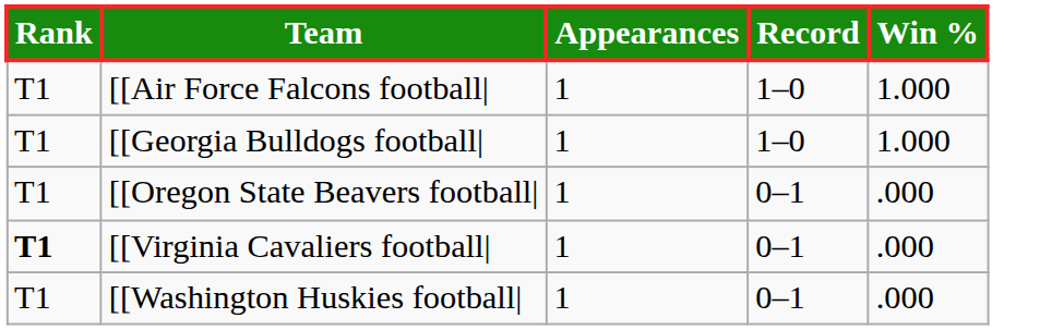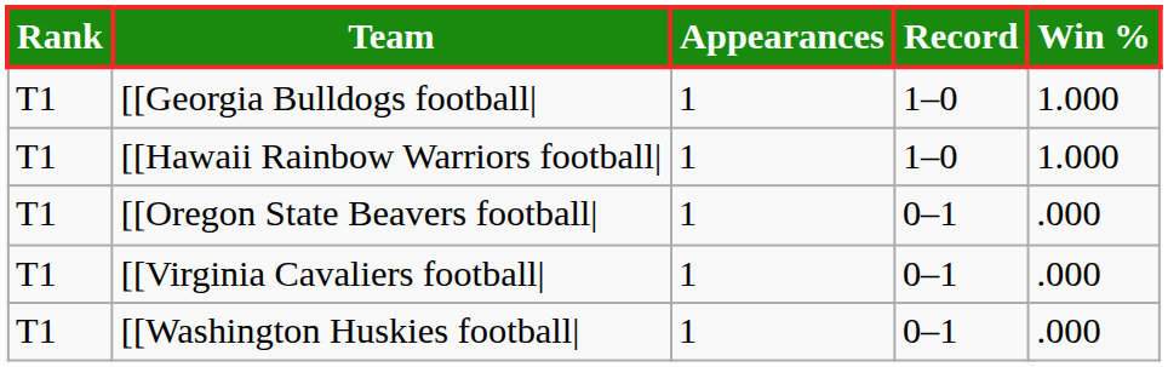- row: T1 | [[Air Force Falcons football| | 1 | 1–0 | 1.000
+ row: T1 | [[Hawaii Rainbow Warriors football| | 1 | 1–0 | 1.000
[[Virginia Cavaliers football| | Rank: bold -> normal
